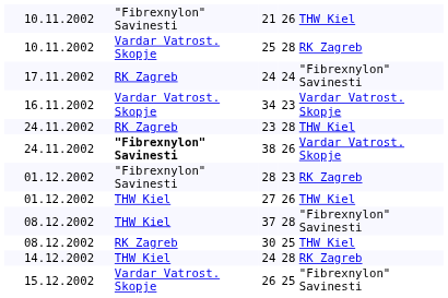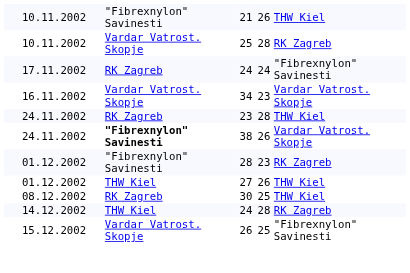- row: 08.12.2002 | THW Kiel | 37 | 28 | "Fibrexnylon" Savinesti
